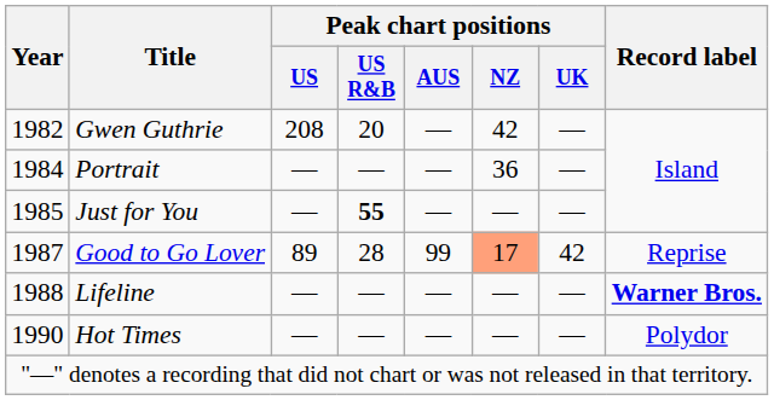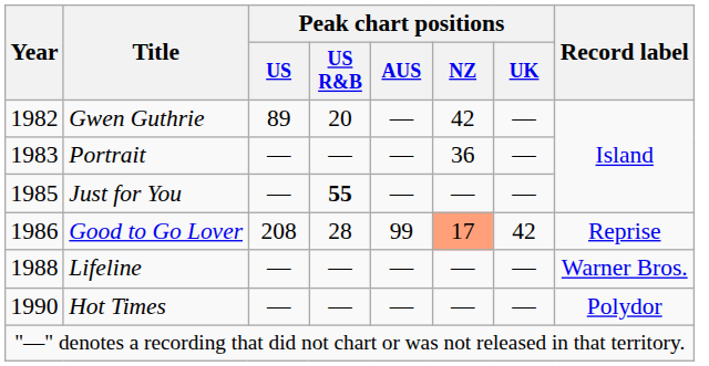Gwen Guthrie | Peak chart positions / US: 208 -> 89
Portrait | Year: 1984 -> 1983
Good to Go Lover | Year: 1987 -> 1986
Good to Go Lover | Peak chart positions / US: 89 -> 208
Lifeline | Record label: bold -> normal
